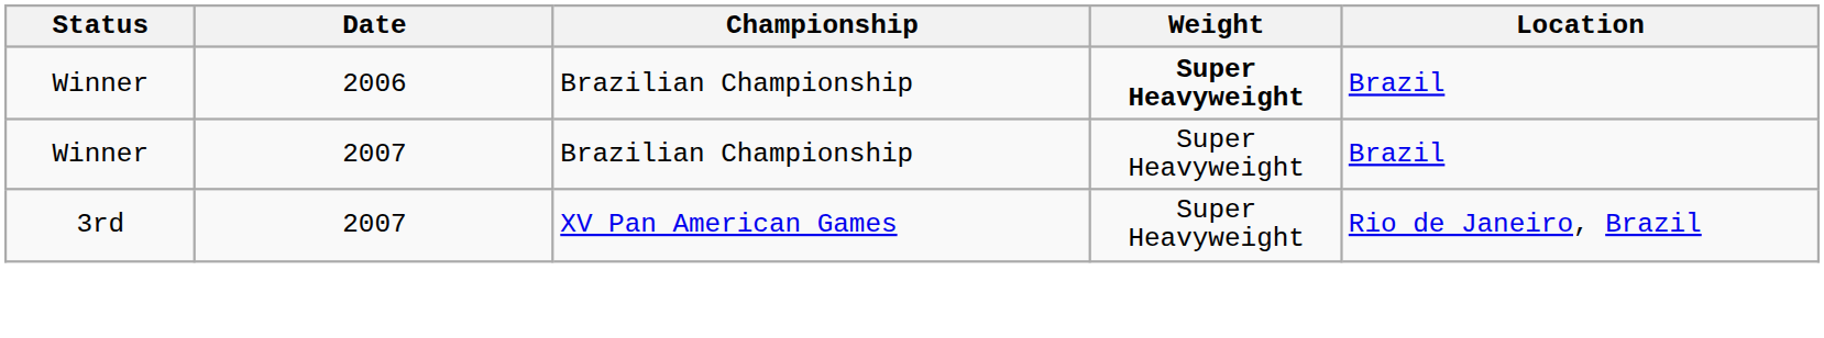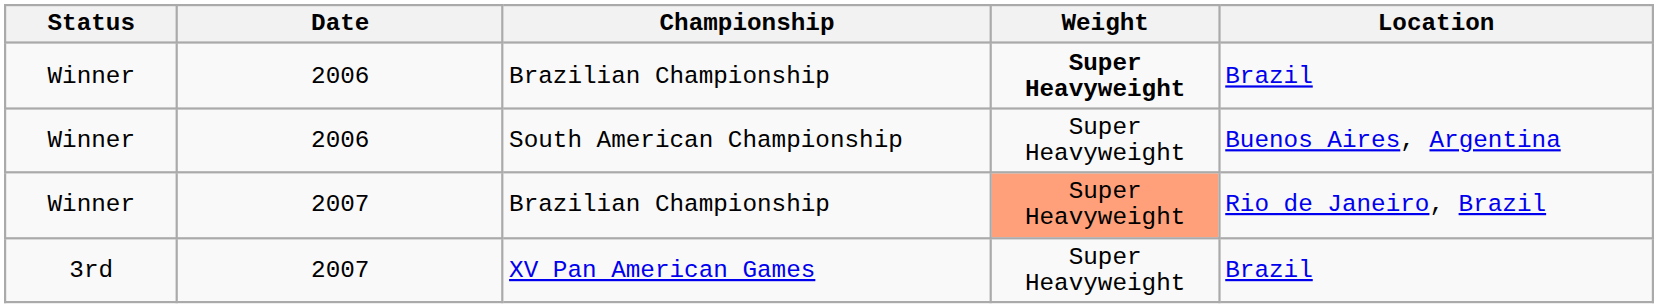+ row: Winner | 2006 | South American Championship | Super Heavyweight | Buenos Aires, Argentina
2007 / Brazilian Championship | Weight: no background -> lightsalmon background
2007 / Brazilian Championship | Location: Brazil -> Rio de Janeiro, Brazil
XV Pan American Games | Location: Rio de Janeiro, Brazil -> Brazil
